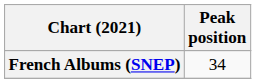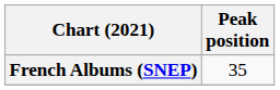French Albums (SNEP) | Peak position: 34 -> 35
